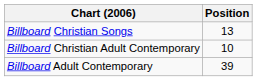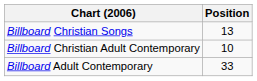Billboard Adult Contemporary | Position: 39 -> 33
